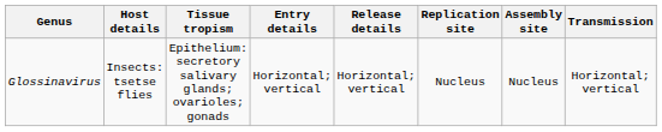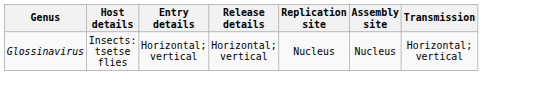- column: Tissue tropism | Epithelium: secretory salivary glands; ovarioles; gonads
